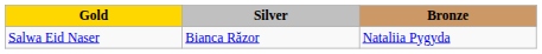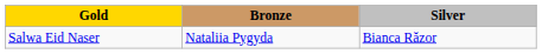columns swapped: Silver <-> Bronze
